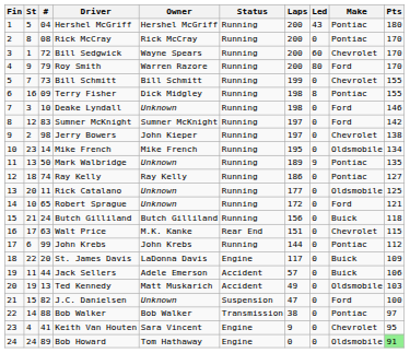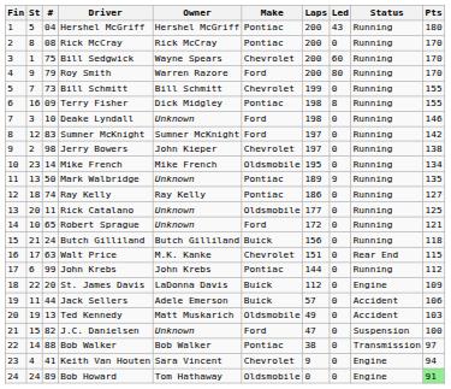columns swapped: Make <-> Status
Bill Sedgwick | #: 72 -> 75
St. James Davis | Laps: 117 -> 112
Keith Van Houten | Pts: 95 -> 94
